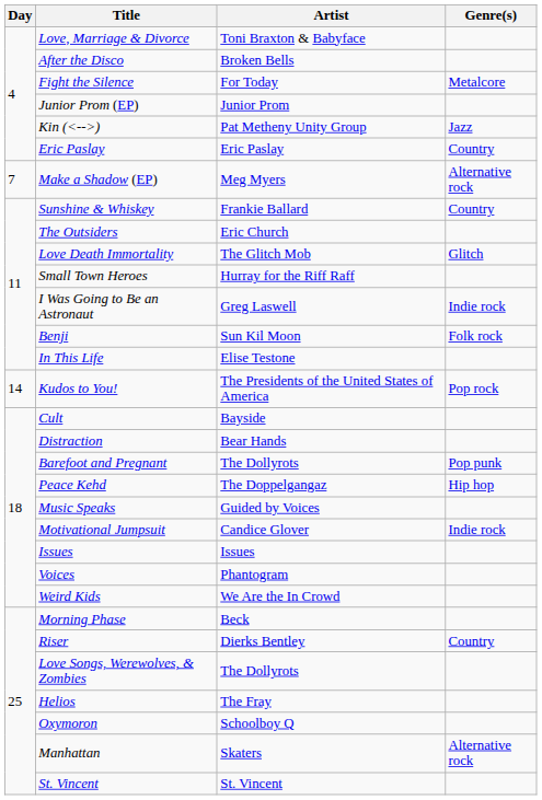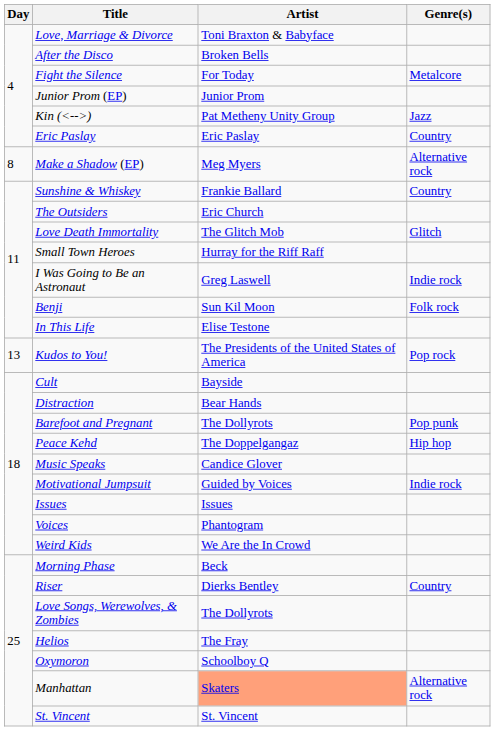Make a Shadow (EP) | Day: 7 -> 8
Kudos to You! | Day: 14 -> 13
Music Speaks | Artist: Guided by Voices -> Candice Glover
Motivational Jumpsuit | Artist: Candice Glover -> Guided by Voices
Manhattan | Artist: no background -> lightsalmon background
